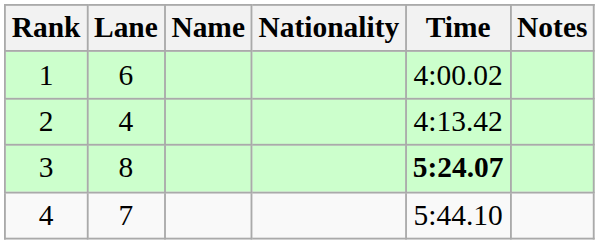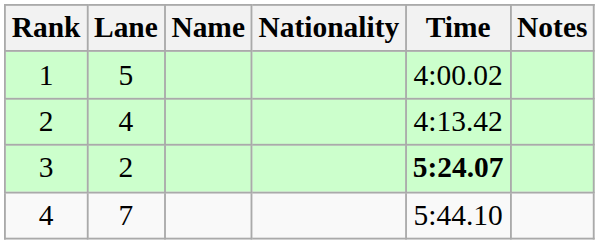1 | Lane: 6 -> 5
3 | Lane: 8 -> 2
